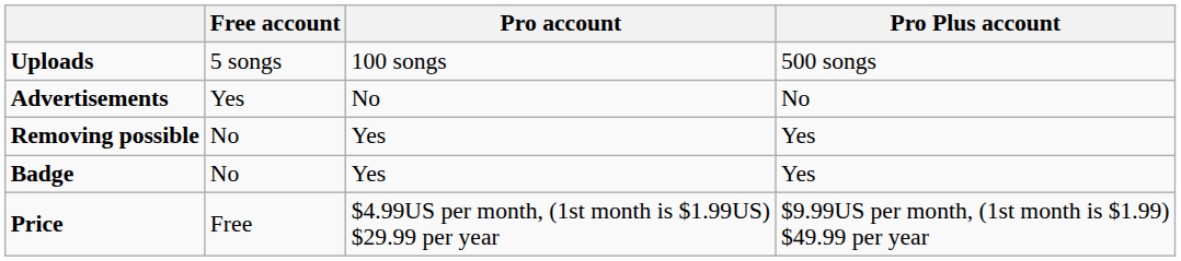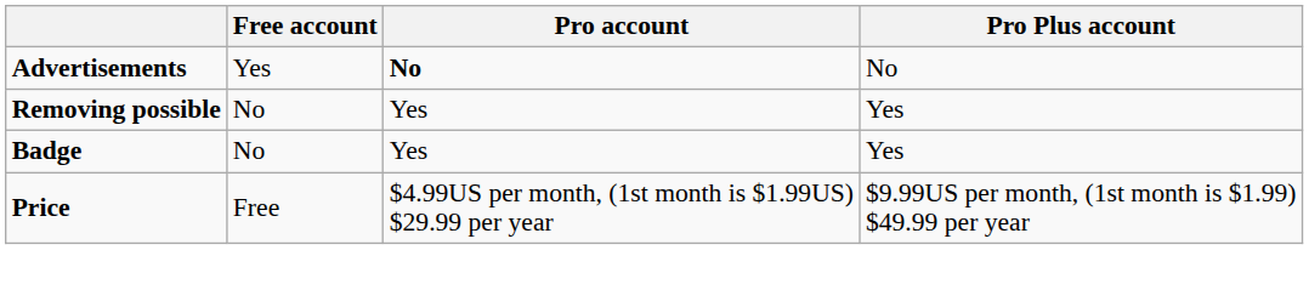- row: Uploads | 5 songs | 100 songs | 500 songs
Advertisements | Pro account: normal -> bold
